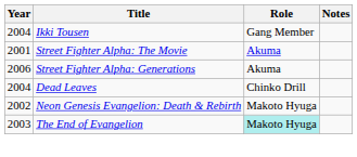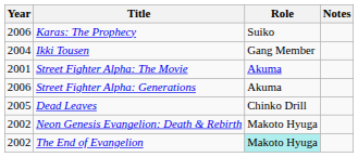+ row: 2006 | Karas: The Prophecy | Suiko
Dead Leaves | Year: 2004 -> 2005
The End of Evangelion | Year: 2003 -> 2002
